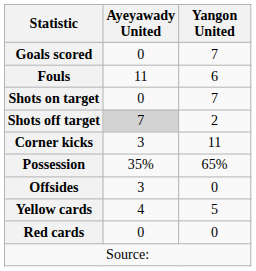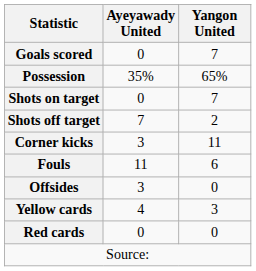rows swapped: Possession <-> Fouls
Shots off target | Ayeyawady United: lightgrey background -> no background
Yellow cards | Yangon United: 5 -> 3
